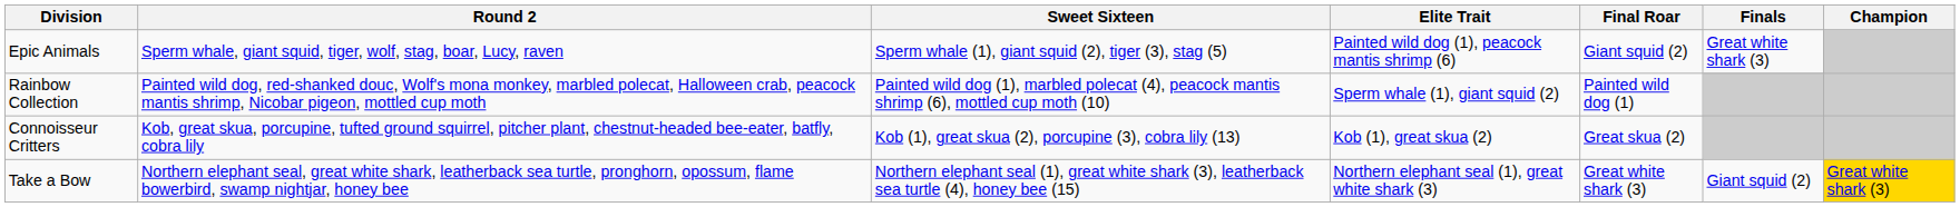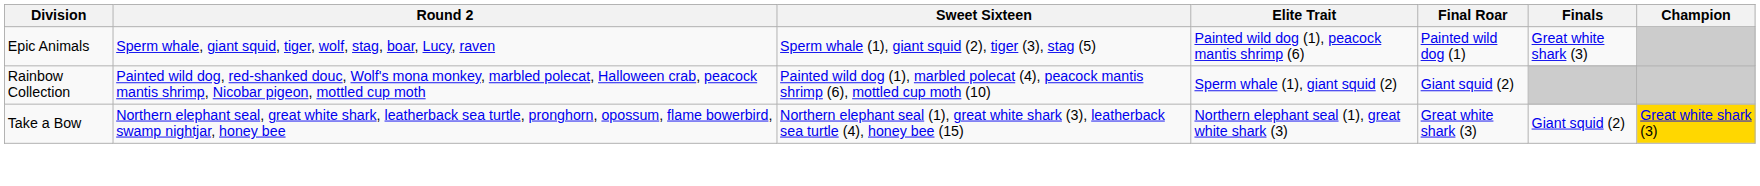Epic Animals | Final Roar: Giant squid (2) -> Painted wild dog (1)
Rainbow Collection | Final Roar: Painted wild dog (1) -> Giant squid (2)
- row: Connoisseur Critters | Kob, great skua, porcupine, tufted ground squirrel, pitcher plant, chestnut-headed bee-eater, batfly, cobra lily | Kob (1), great skua (2), porcupine (3), cobra lily (13) | Kob (1), great skua (2) | Great skua (2)
